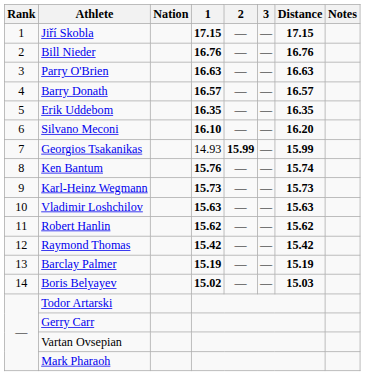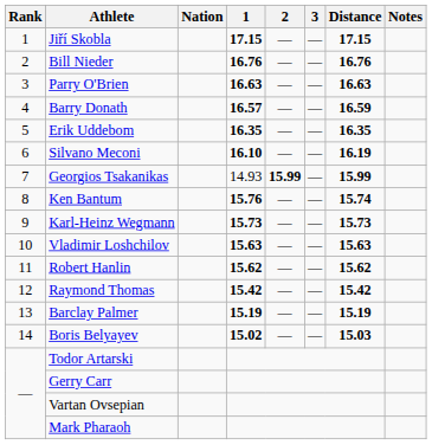Barry Donath | Distance: 16.57 -> 16.59
Silvano Meconi | Distance: 16.20 -> 16.19
